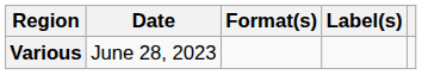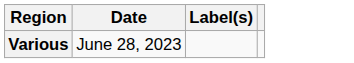- column: Format(s)
